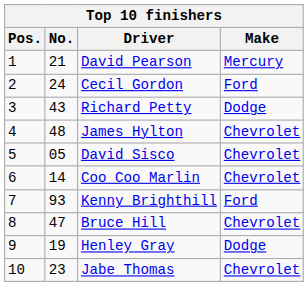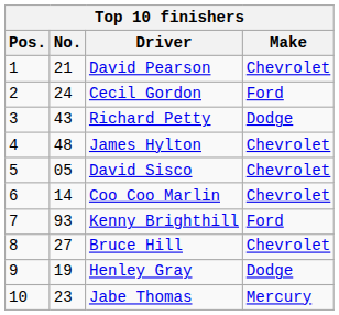David Pearson | Make: Mercury -> Chevrolet
Bruce Hill | No.: 47 -> 27
Jabe Thomas | Make: Chevrolet -> Mercury
